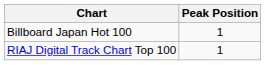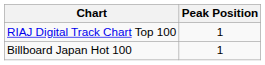rows swapped: Billboard Japan Hot 100 <-> RIAJ Digital Track Chart Top 100
